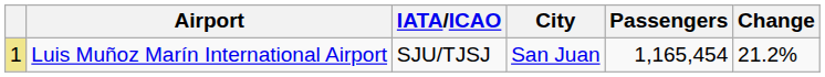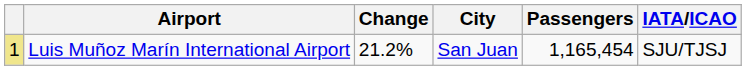columns swapped: IATA/ICAO <-> Change
